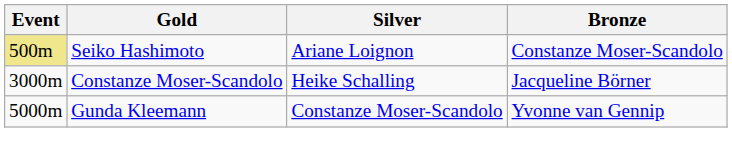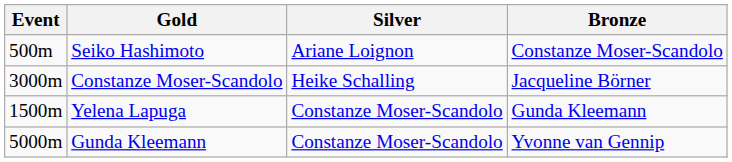Seiko Hashimoto | Event: khaki background -> no background
+ row: 1500m | Yelena Lapuga | Constanze Moser-Scandolo | Gunda Kleemann
